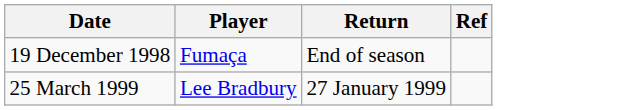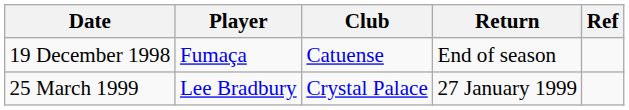+ column: Club | Catuense | Crystal Palace
